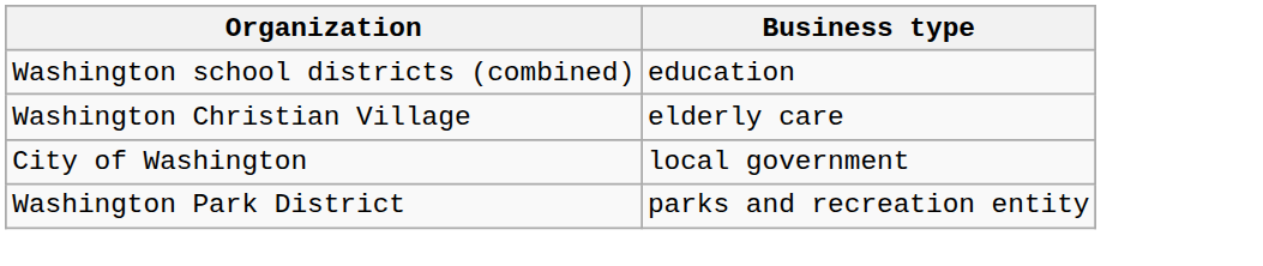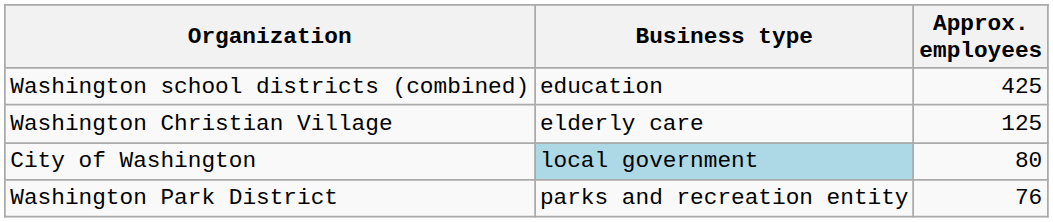+ column: Approx. employees | 425 | 125 | 80 | 76
City of Washington | Business type: no background -> lightblue background
